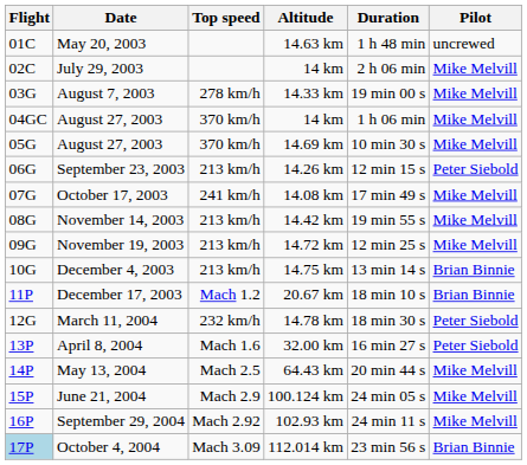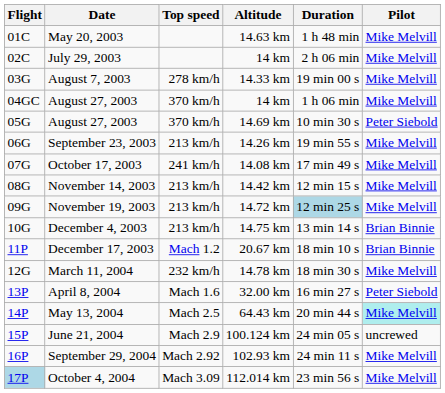May 20, 2003 | Pilot: uncrewed -> Mike Melvill
August 27, 2003 / 14.69 km | Pilot: Mike Melvill -> Peter Siebold
September 23, 2003 | Duration: 12 min 15 s -> 19 min 55 s
September 23, 2003 | Pilot: Peter Siebold -> Mike Melvill
November 14, 2003 | Duration: 19 min 55 s -> 12 min 15 s
November 19, 2003 | Duration: no background -> lightblue background
March 11, 2004 | Pilot: Peter Siebold -> Mike Melvill
May 13, 2004 | Pilot: no background -> paleturquoise background
June 21, 2004 | Pilot: Mike Melvill -> uncrewed
October 4, 2004 | Pilot: Brian Binnie -> Mike Melvill
